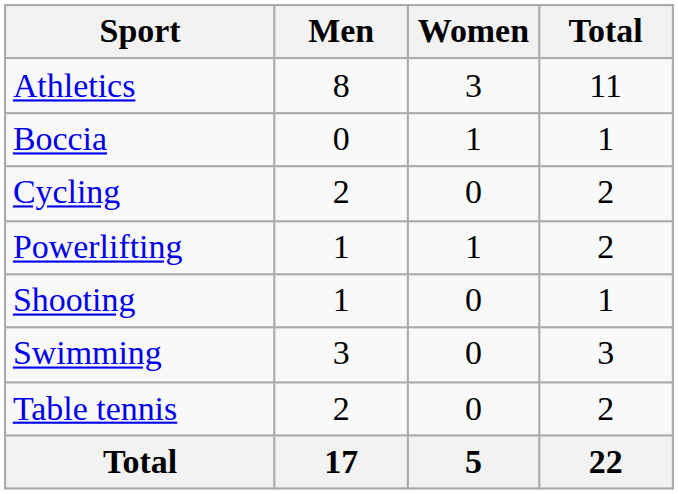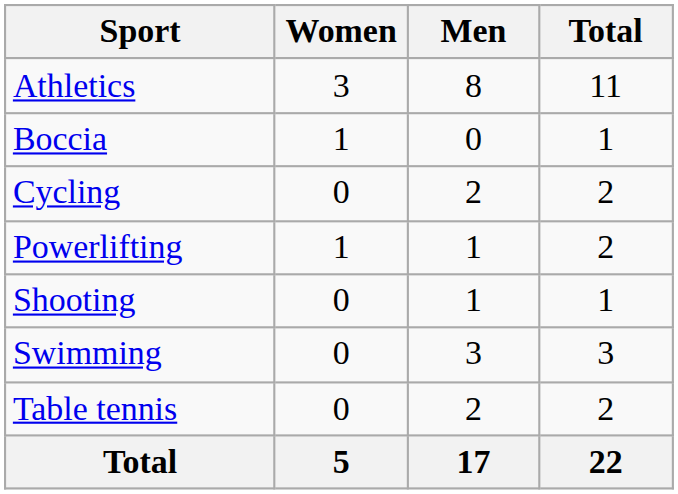columns swapped: Men <-> Women
